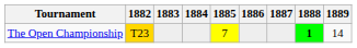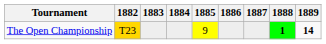The Open Championship | 1885: 7 -> 9
The Open Championship | 1889: normal -> bold
